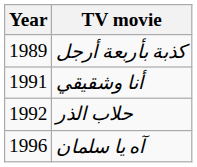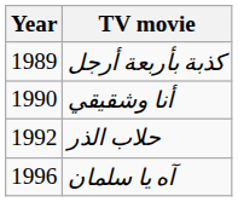أنا وشقيقي | Year: 1991 -> 1990
